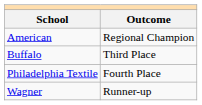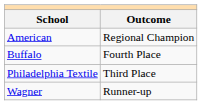Buffalo | Outcome: Third Place -> Fourth Place
Philadelphia Textile | Outcome: Fourth Place -> Third Place
